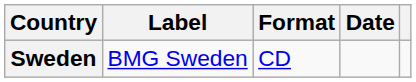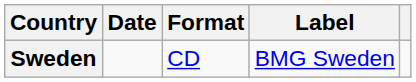columns swapped: Date <-> Label
